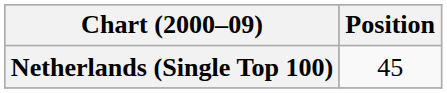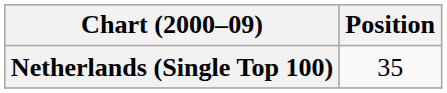Netherlands (Single Top 100) | Position: 45 -> 35
